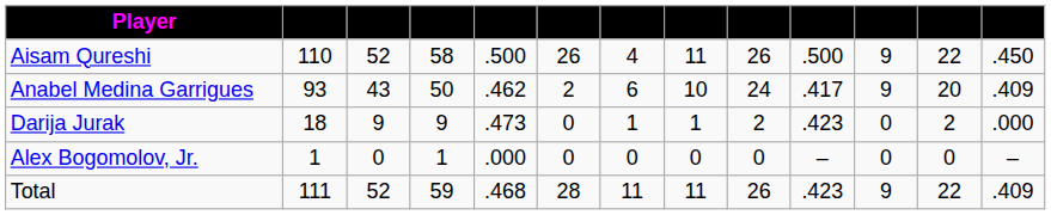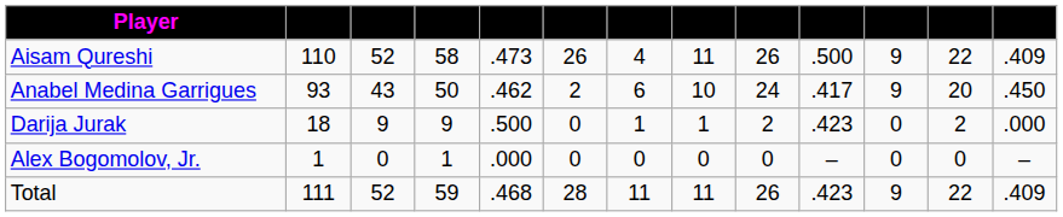Aisam Qureshi | column 5: .500 -> .473
Aisam Qureshi | column 13: .450 -> .409
Anabel Medina Garrigues | column 13: .409 -> .450
Darija Jurak | column 5: .473 -> .500
